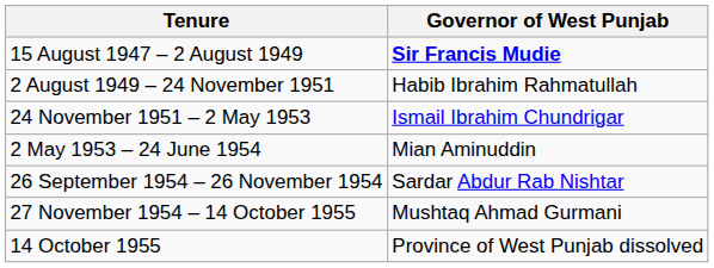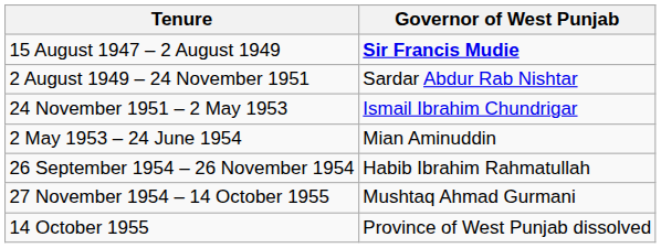2 August 1949 – 24 November 1951 | Governor of West Punjab: Habib Ibrahim Rahmatullah -> Sardar Abdur Rab Nishtar
26 September 1954 – 26 November 1954 | Governor of West Punjab: Sardar Abdur Rab Nishtar -> Habib Ibrahim Rahmatullah
